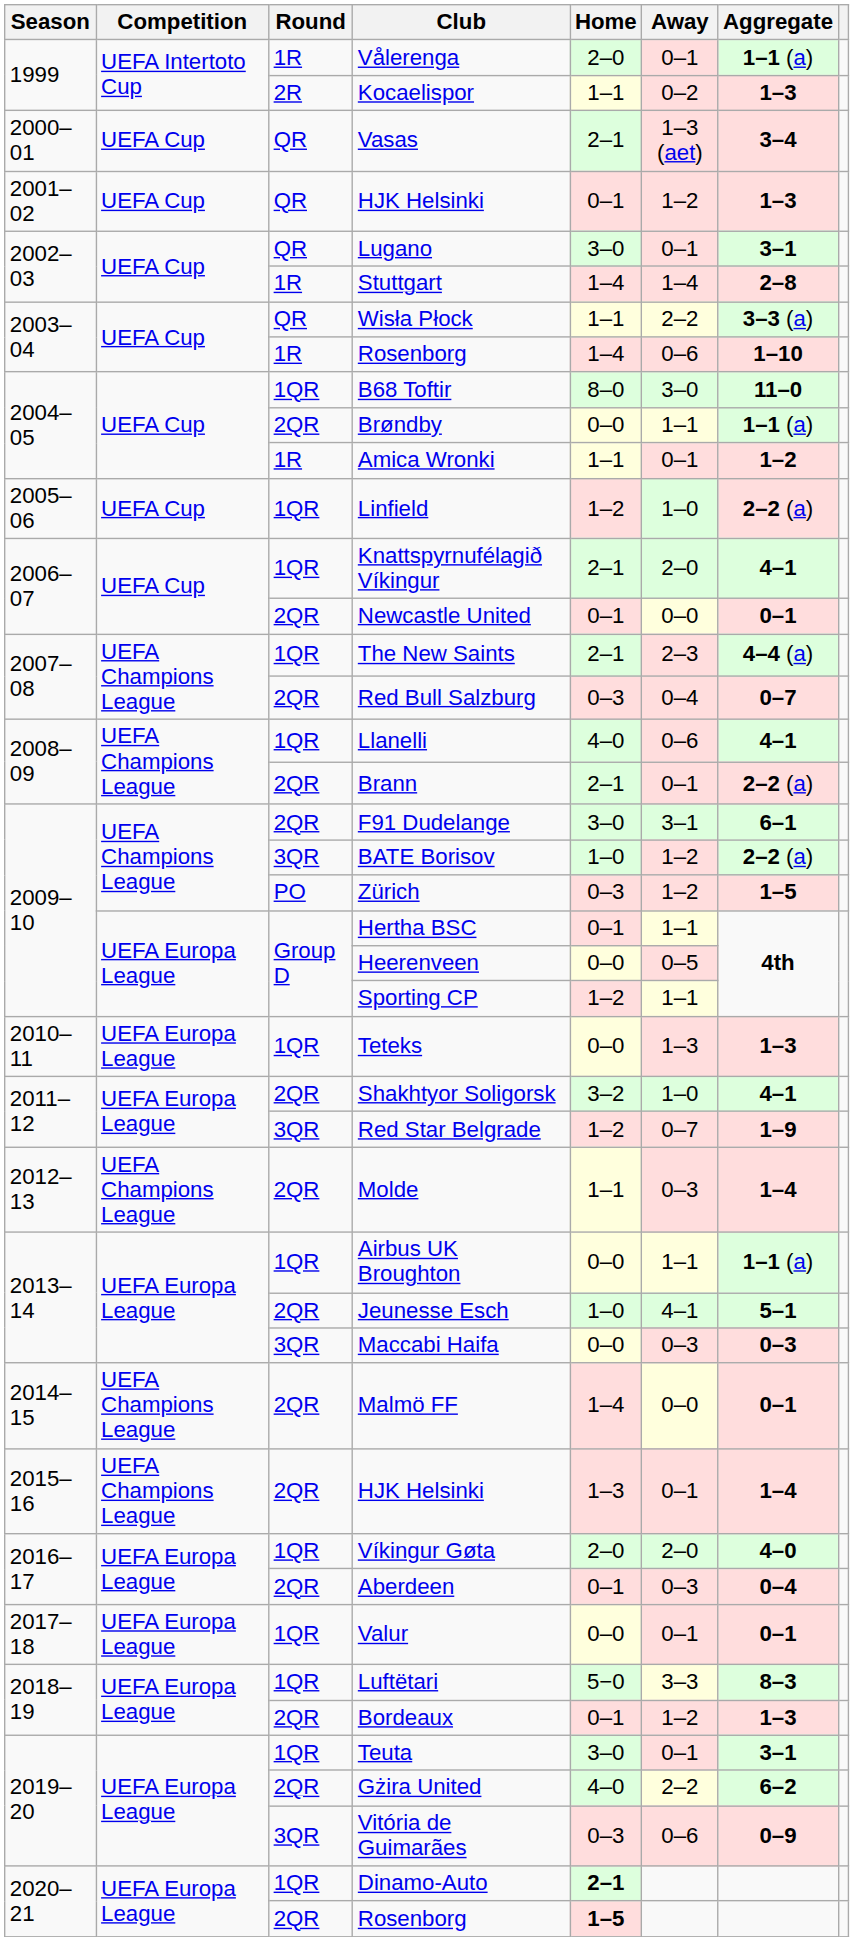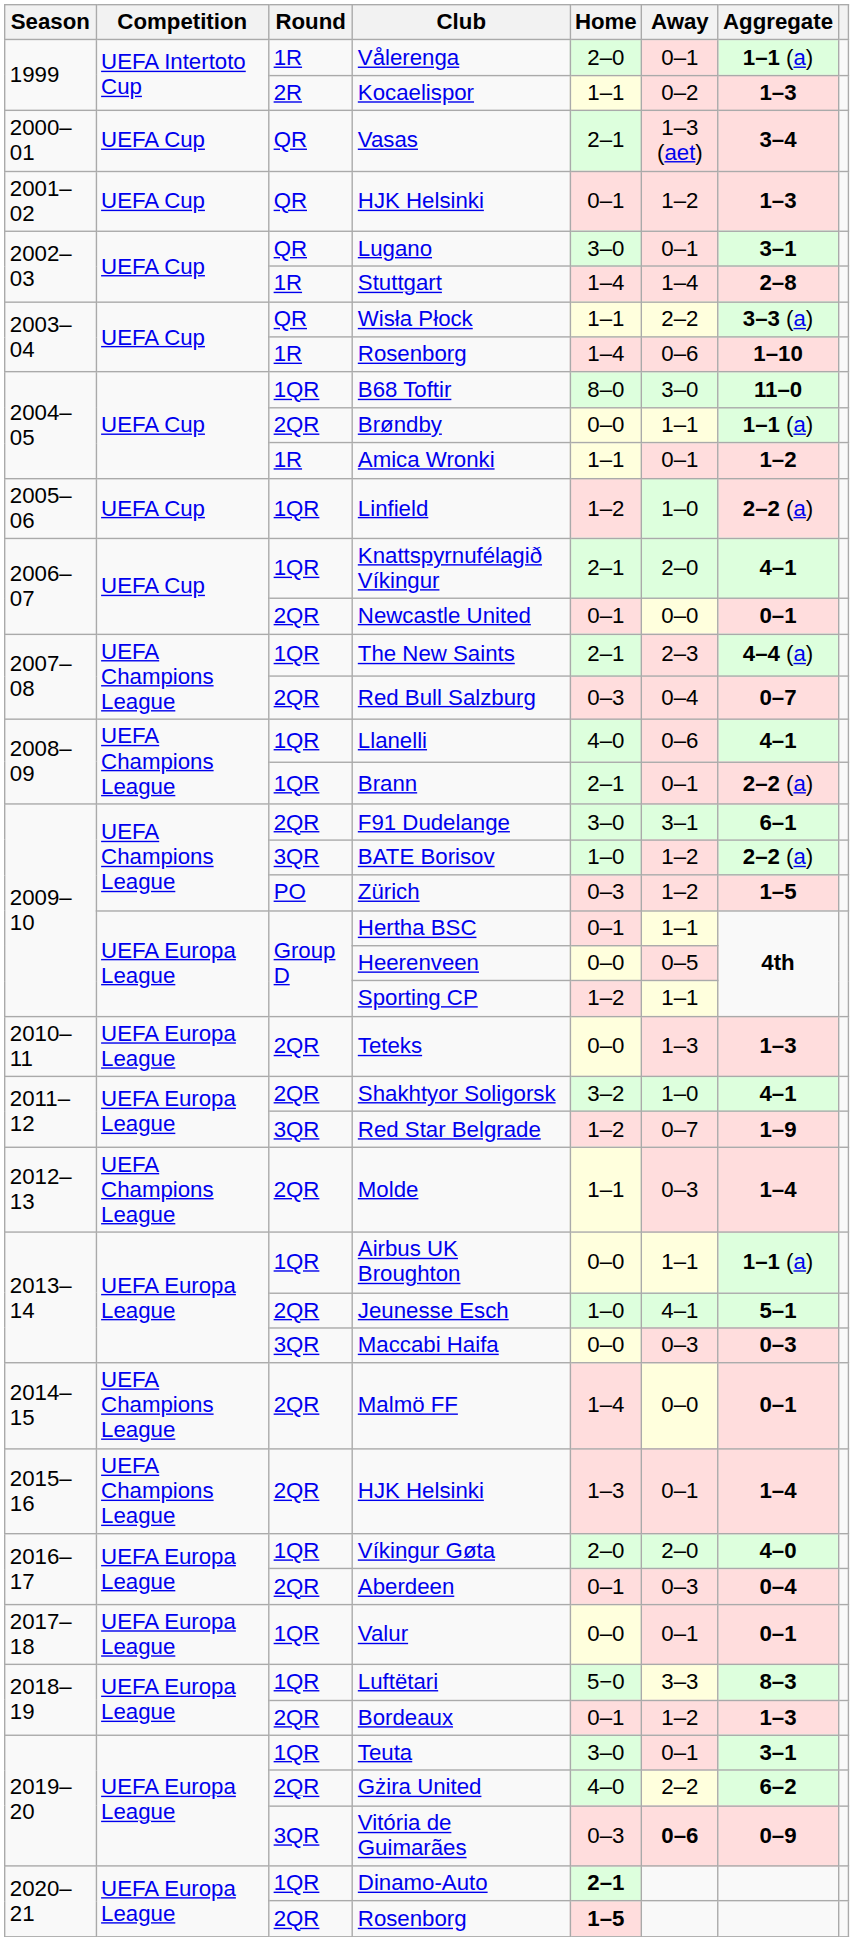Brann | Round: 2QR -> 1QR
Teteks | Round: 1QR -> 2QR
Vitória de Guimarães | Away: normal -> bold
